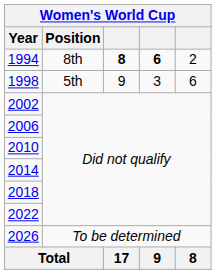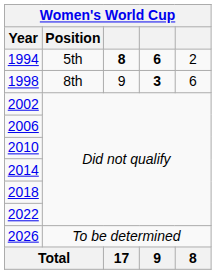1994 | Position: 8th -> 5th
1998 | Position: 5th -> 8th
1998 | column 4: normal -> bold
